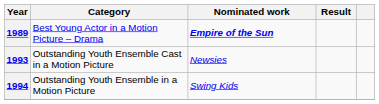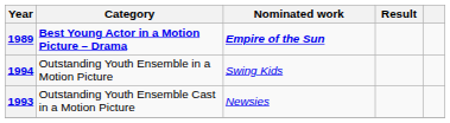1989 | Category: normal -> bold
rows swapped: 1993 <-> 1994
